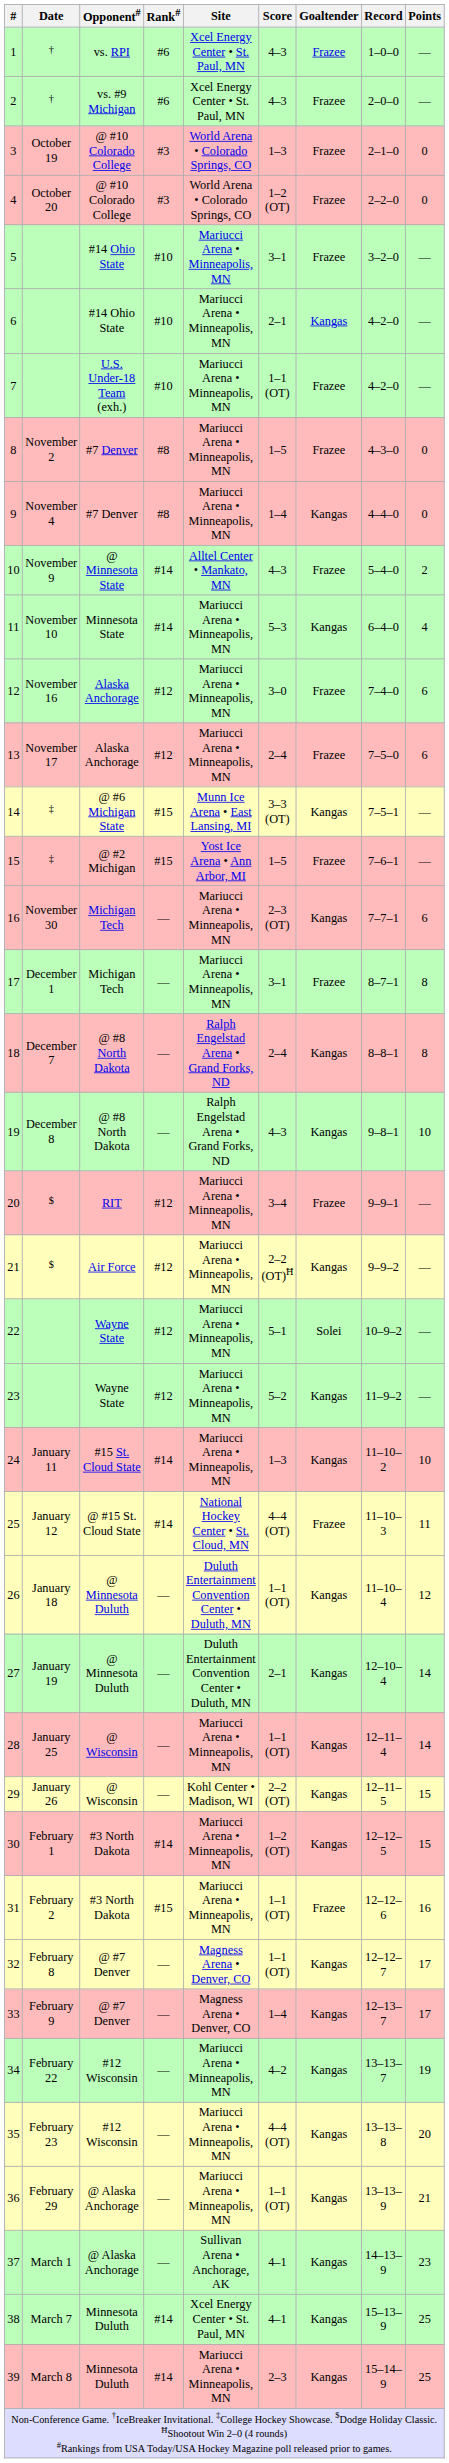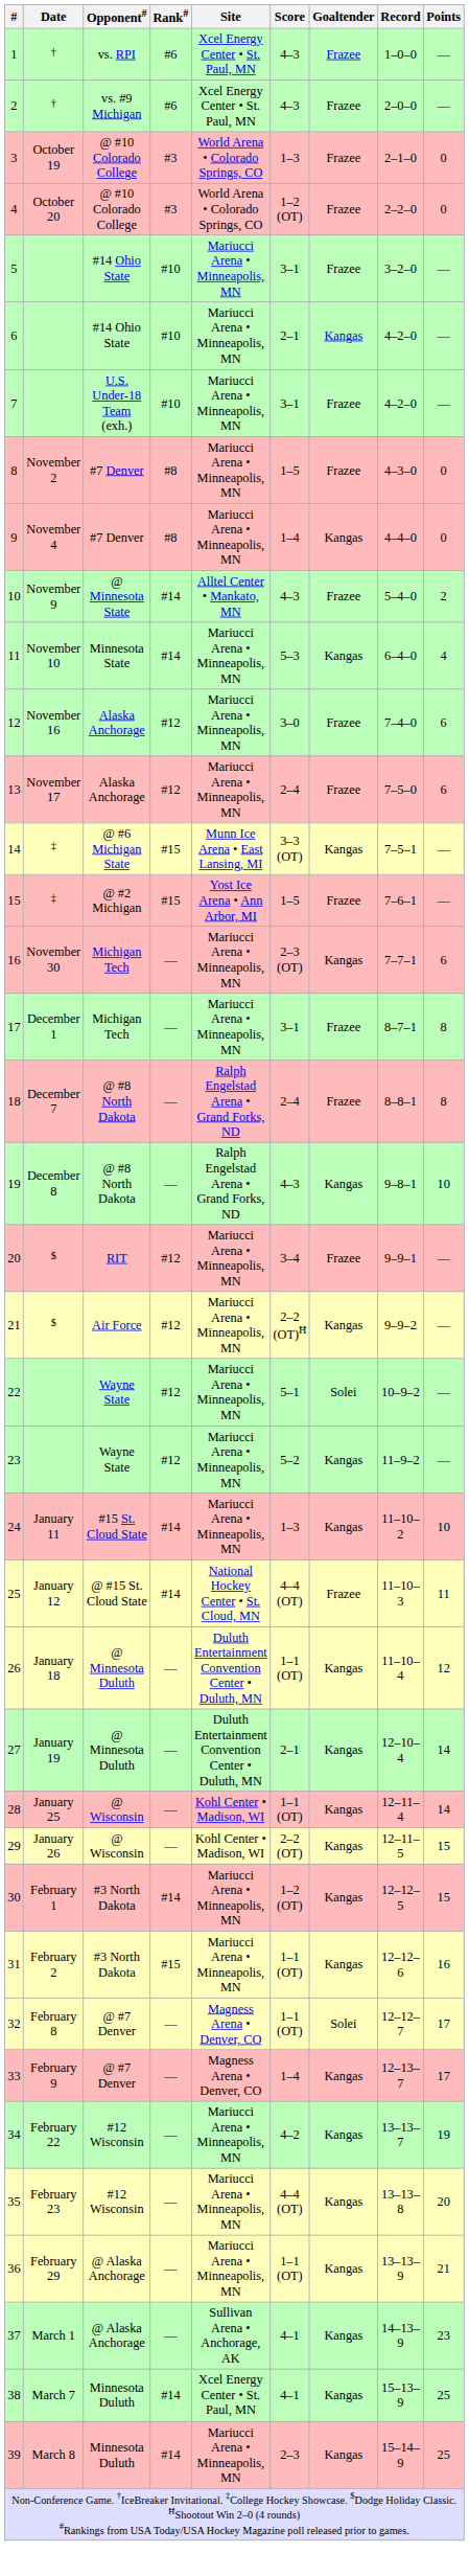7 | Score: 1–1 (OT) -> 3–1
18 | Goaltender: Kangas -> Frazee
28 | Site: Mariucci Arena • Minneapolis, MN -> Kohl Center • Madison, WI
31 | Goaltender: Frazee -> Kangas
32 | Goaltender: Kangas -> Solei
